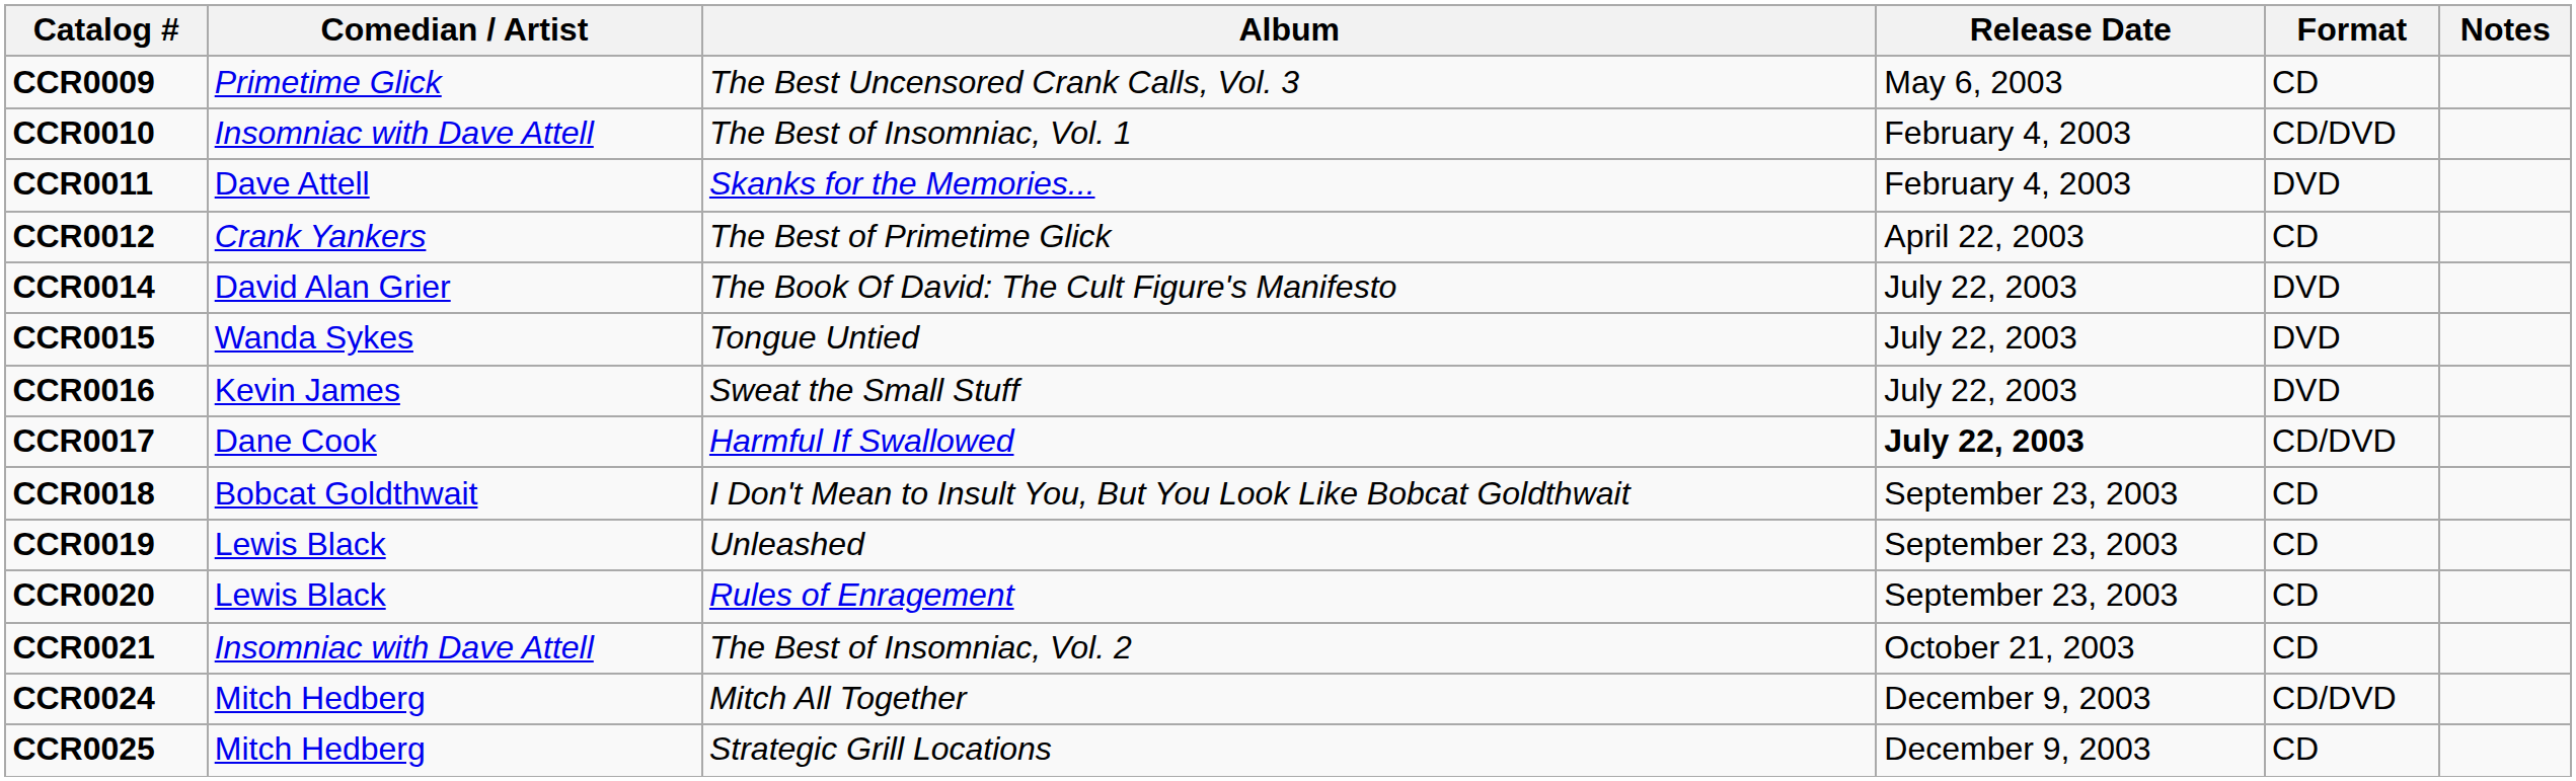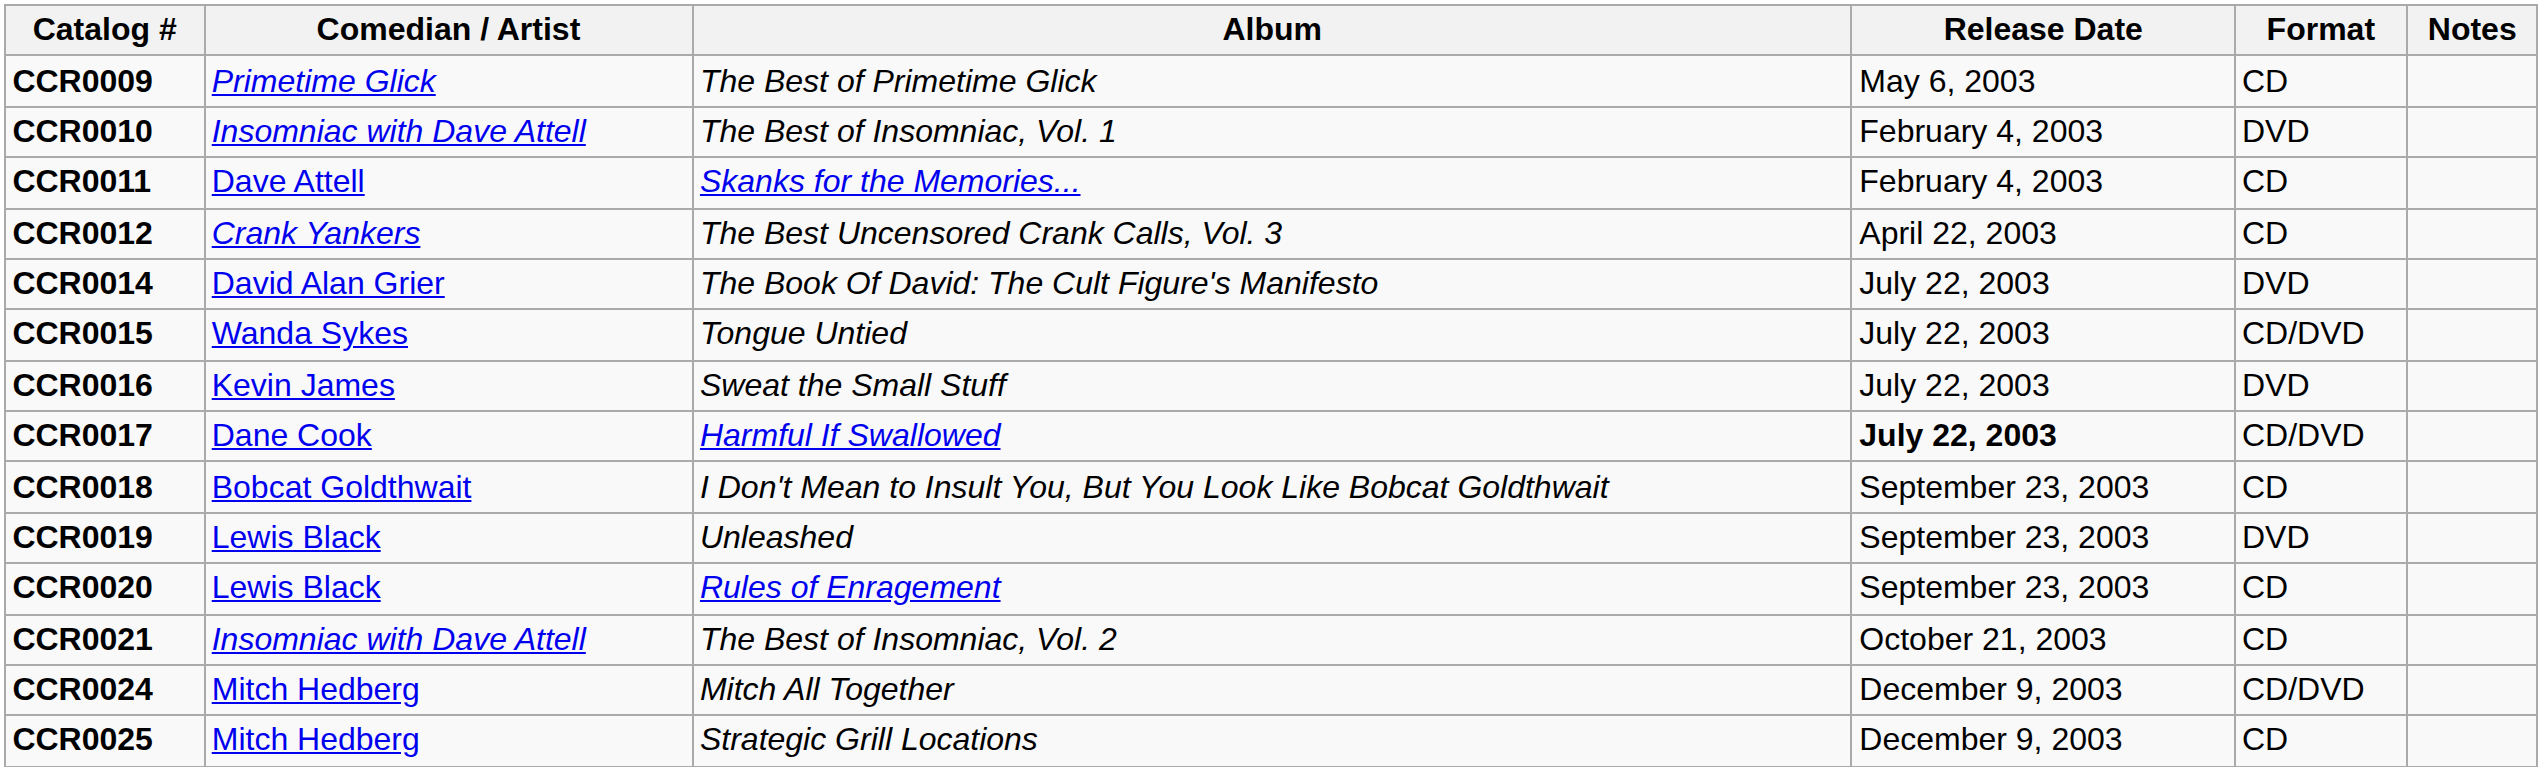CCR0009 | Album: The Best Uncensored Crank Calls, Vol. 3 -> The Best of Primetime Glick
CCR0010 | Format: CD/DVD -> DVD
CCR0011 | Format: DVD -> CD
CCR0012 | Album: The Best of Primetime Glick -> The Best Uncensored Crank Calls, Vol. 3
CCR0015 | Format: DVD -> CD/DVD
CCR0019 | Format: CD -> DVD
